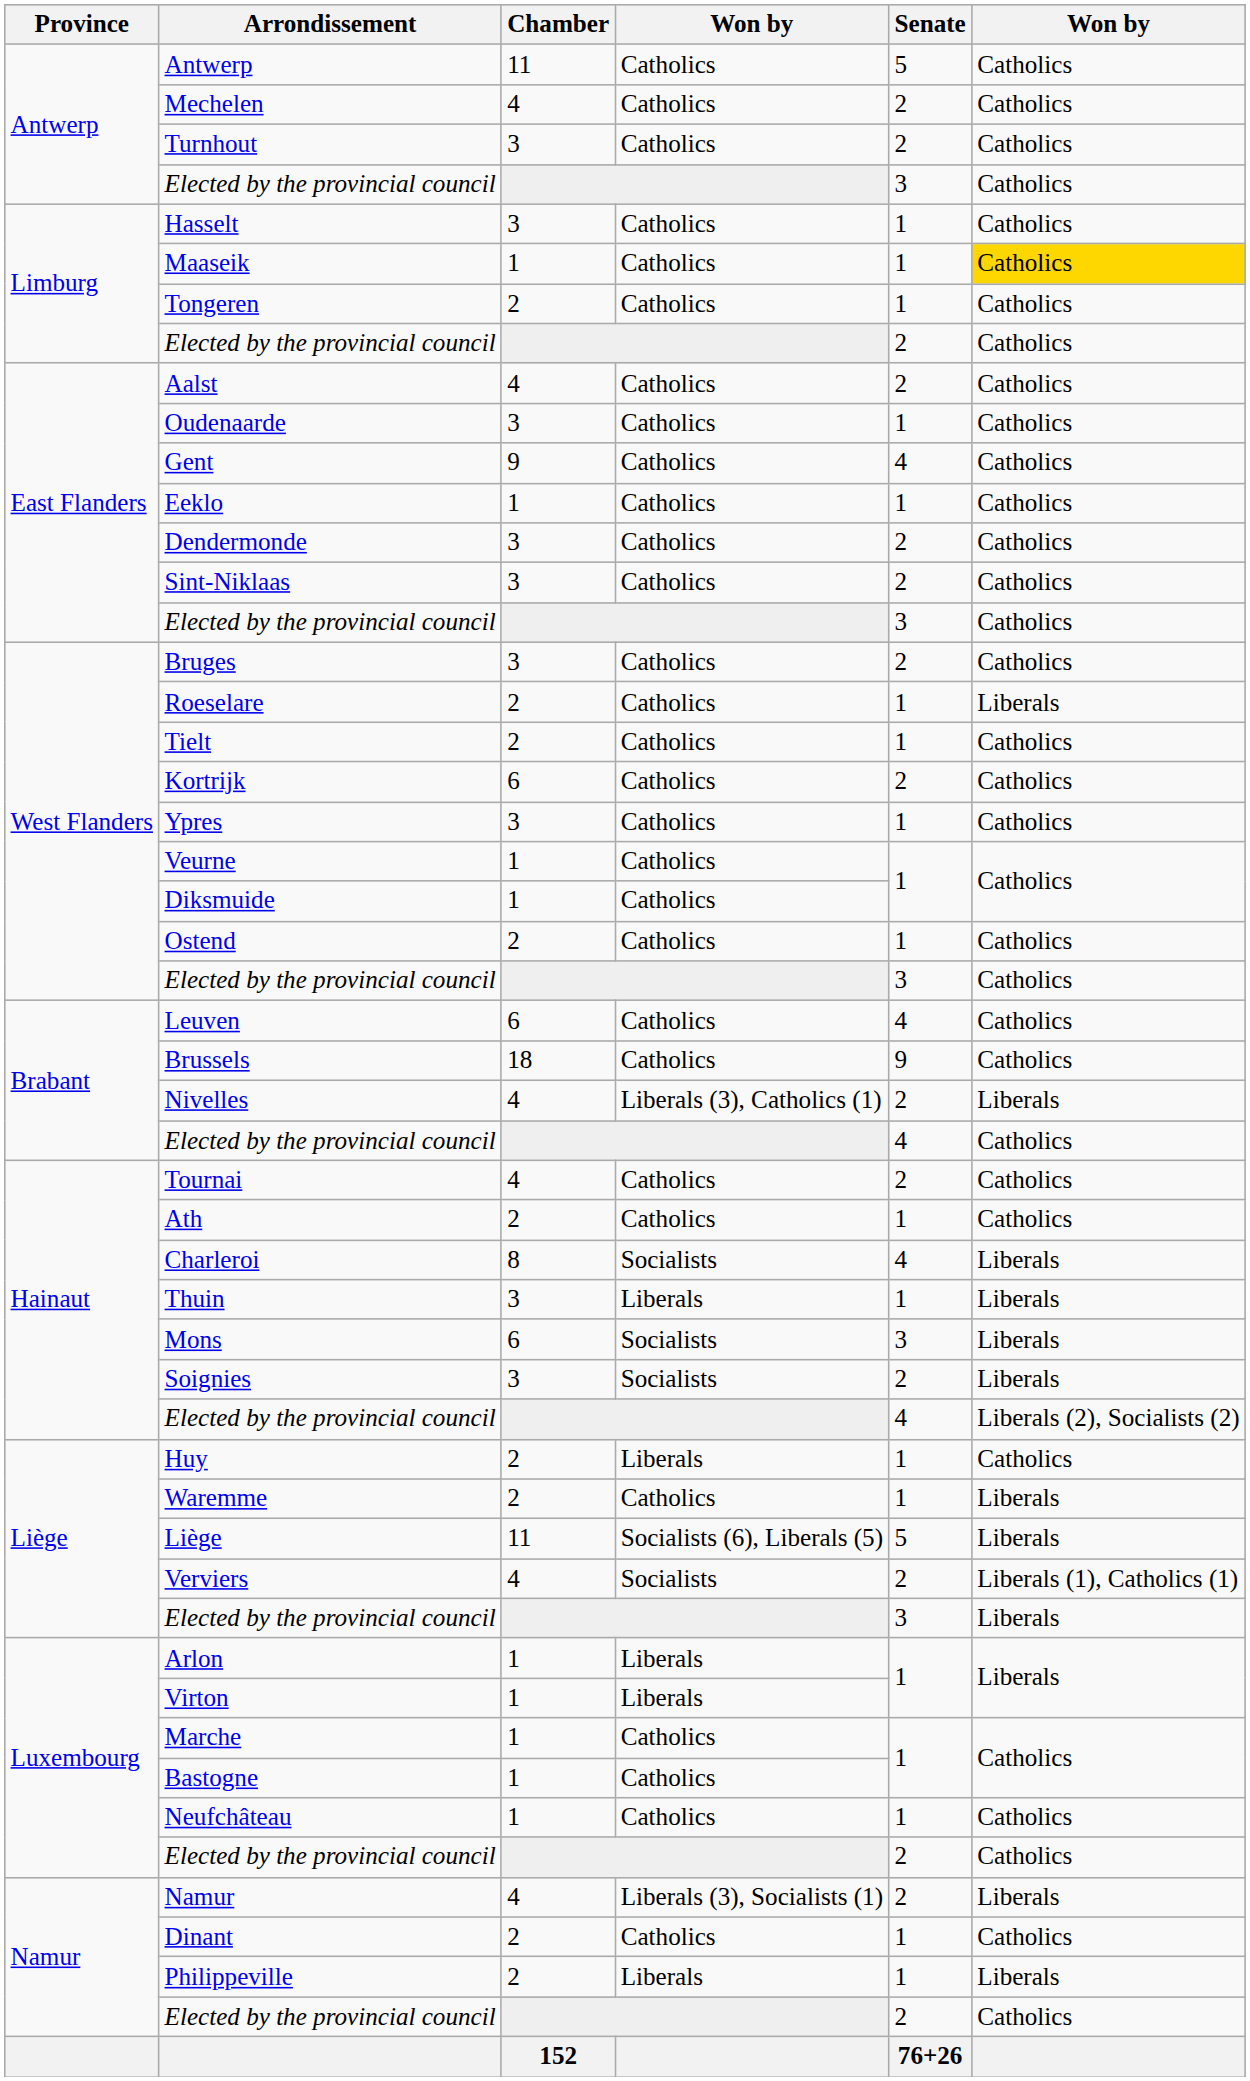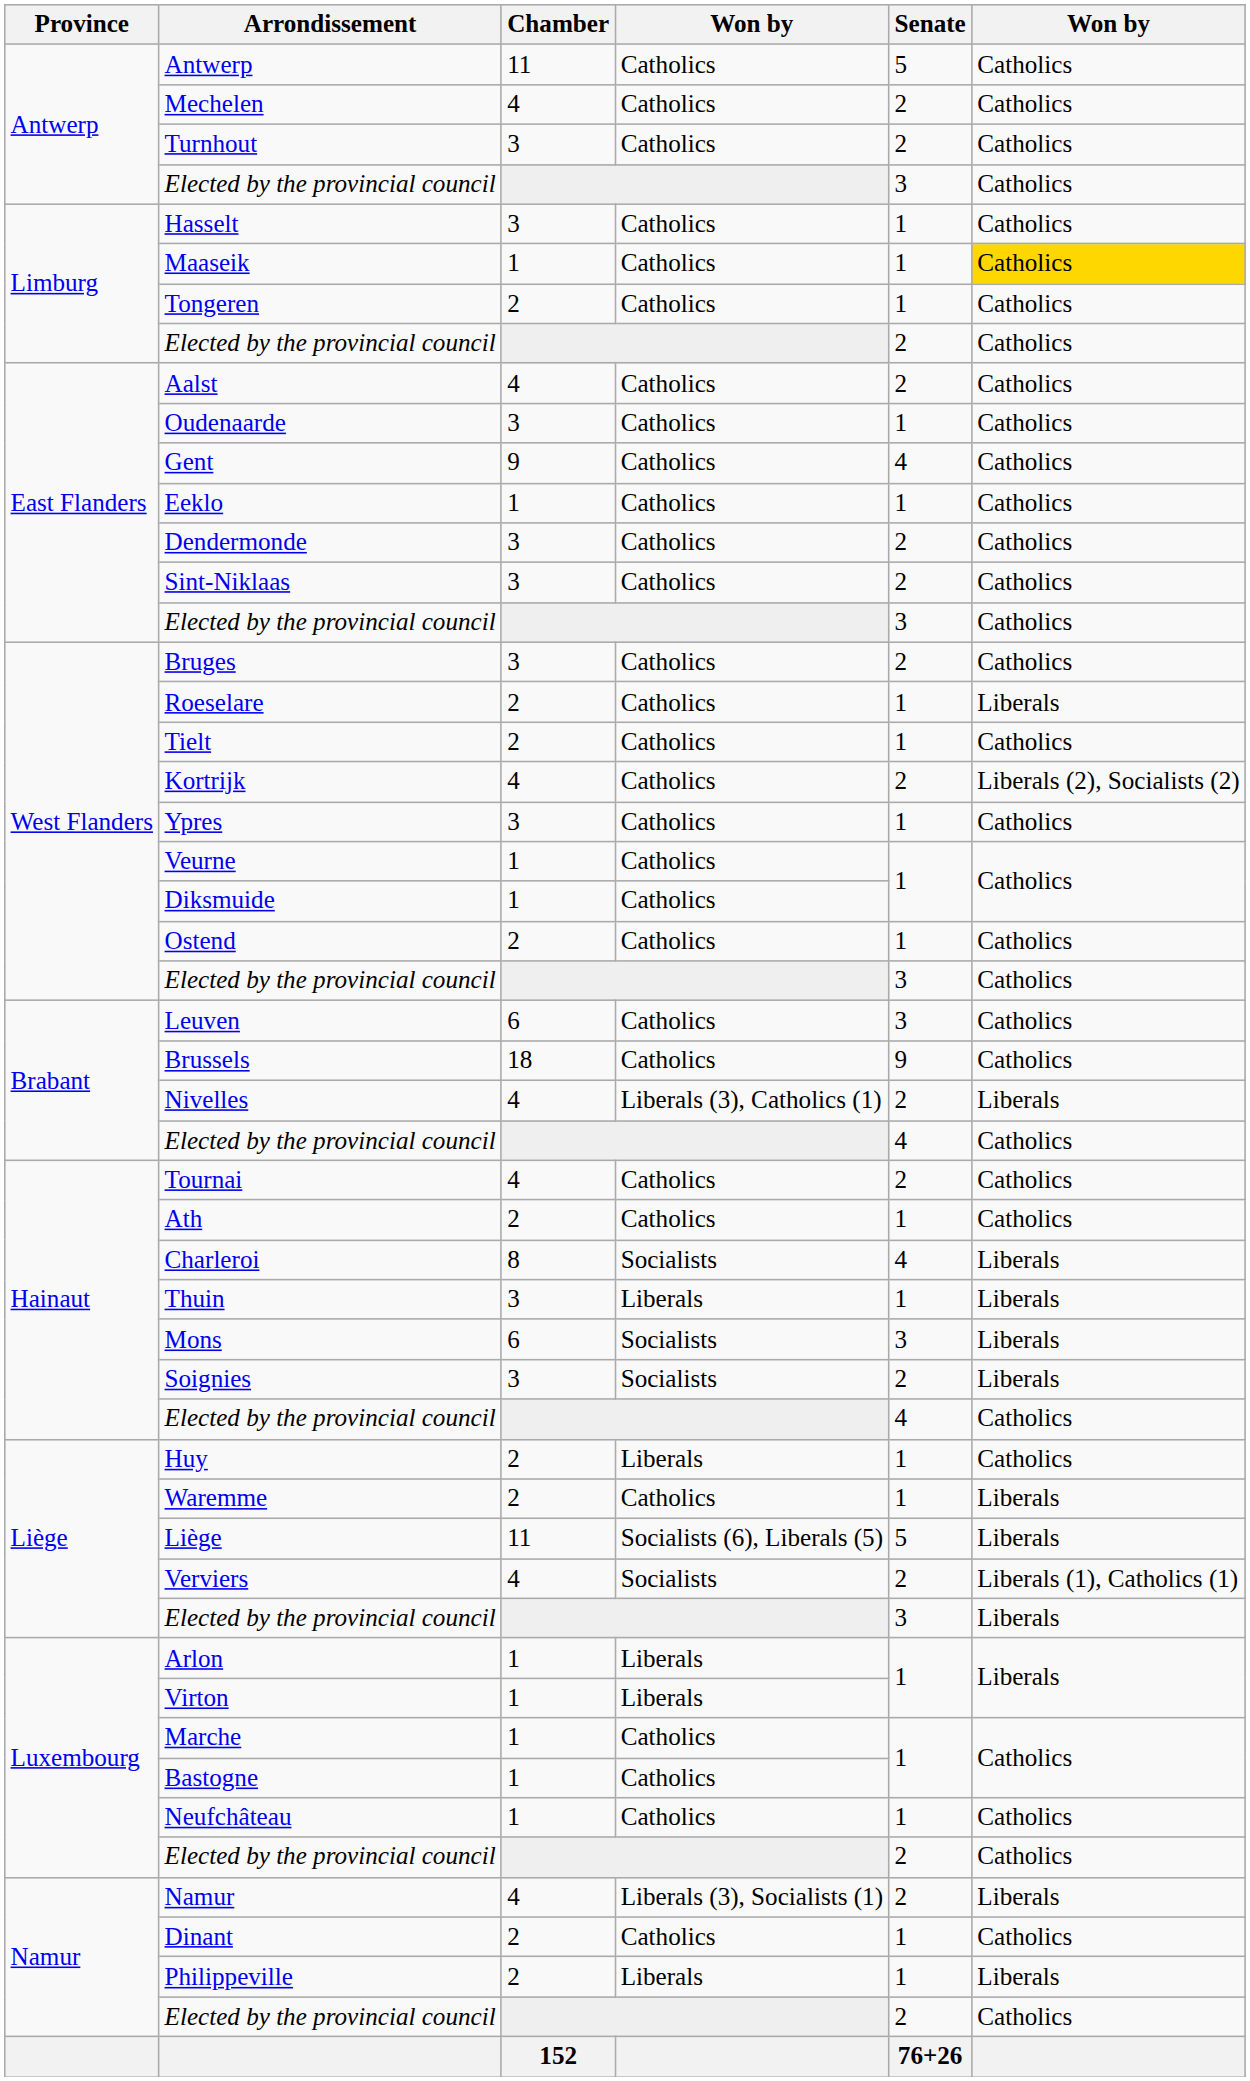Kortrijk | Chamber: 6 -> 4
Kortrijk | column 6: Catholics -> Liberals (2), Socialists (2)
Leuven | Senate: 4 -> 3
Hainaut / Elected by the provincial council | column 6: Liberals (2), Socialists (2) -> Catholics
